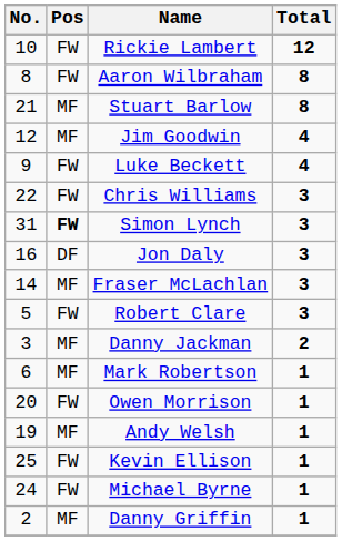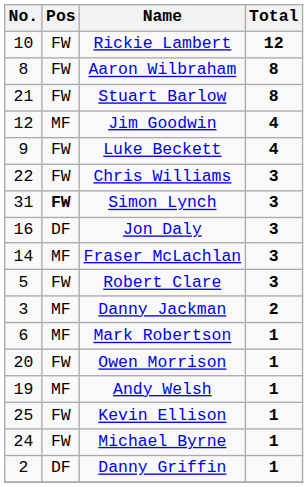Stuart Barlow | Pos: MF -> FW
Danny Griffin | Pos: MF -> DF
